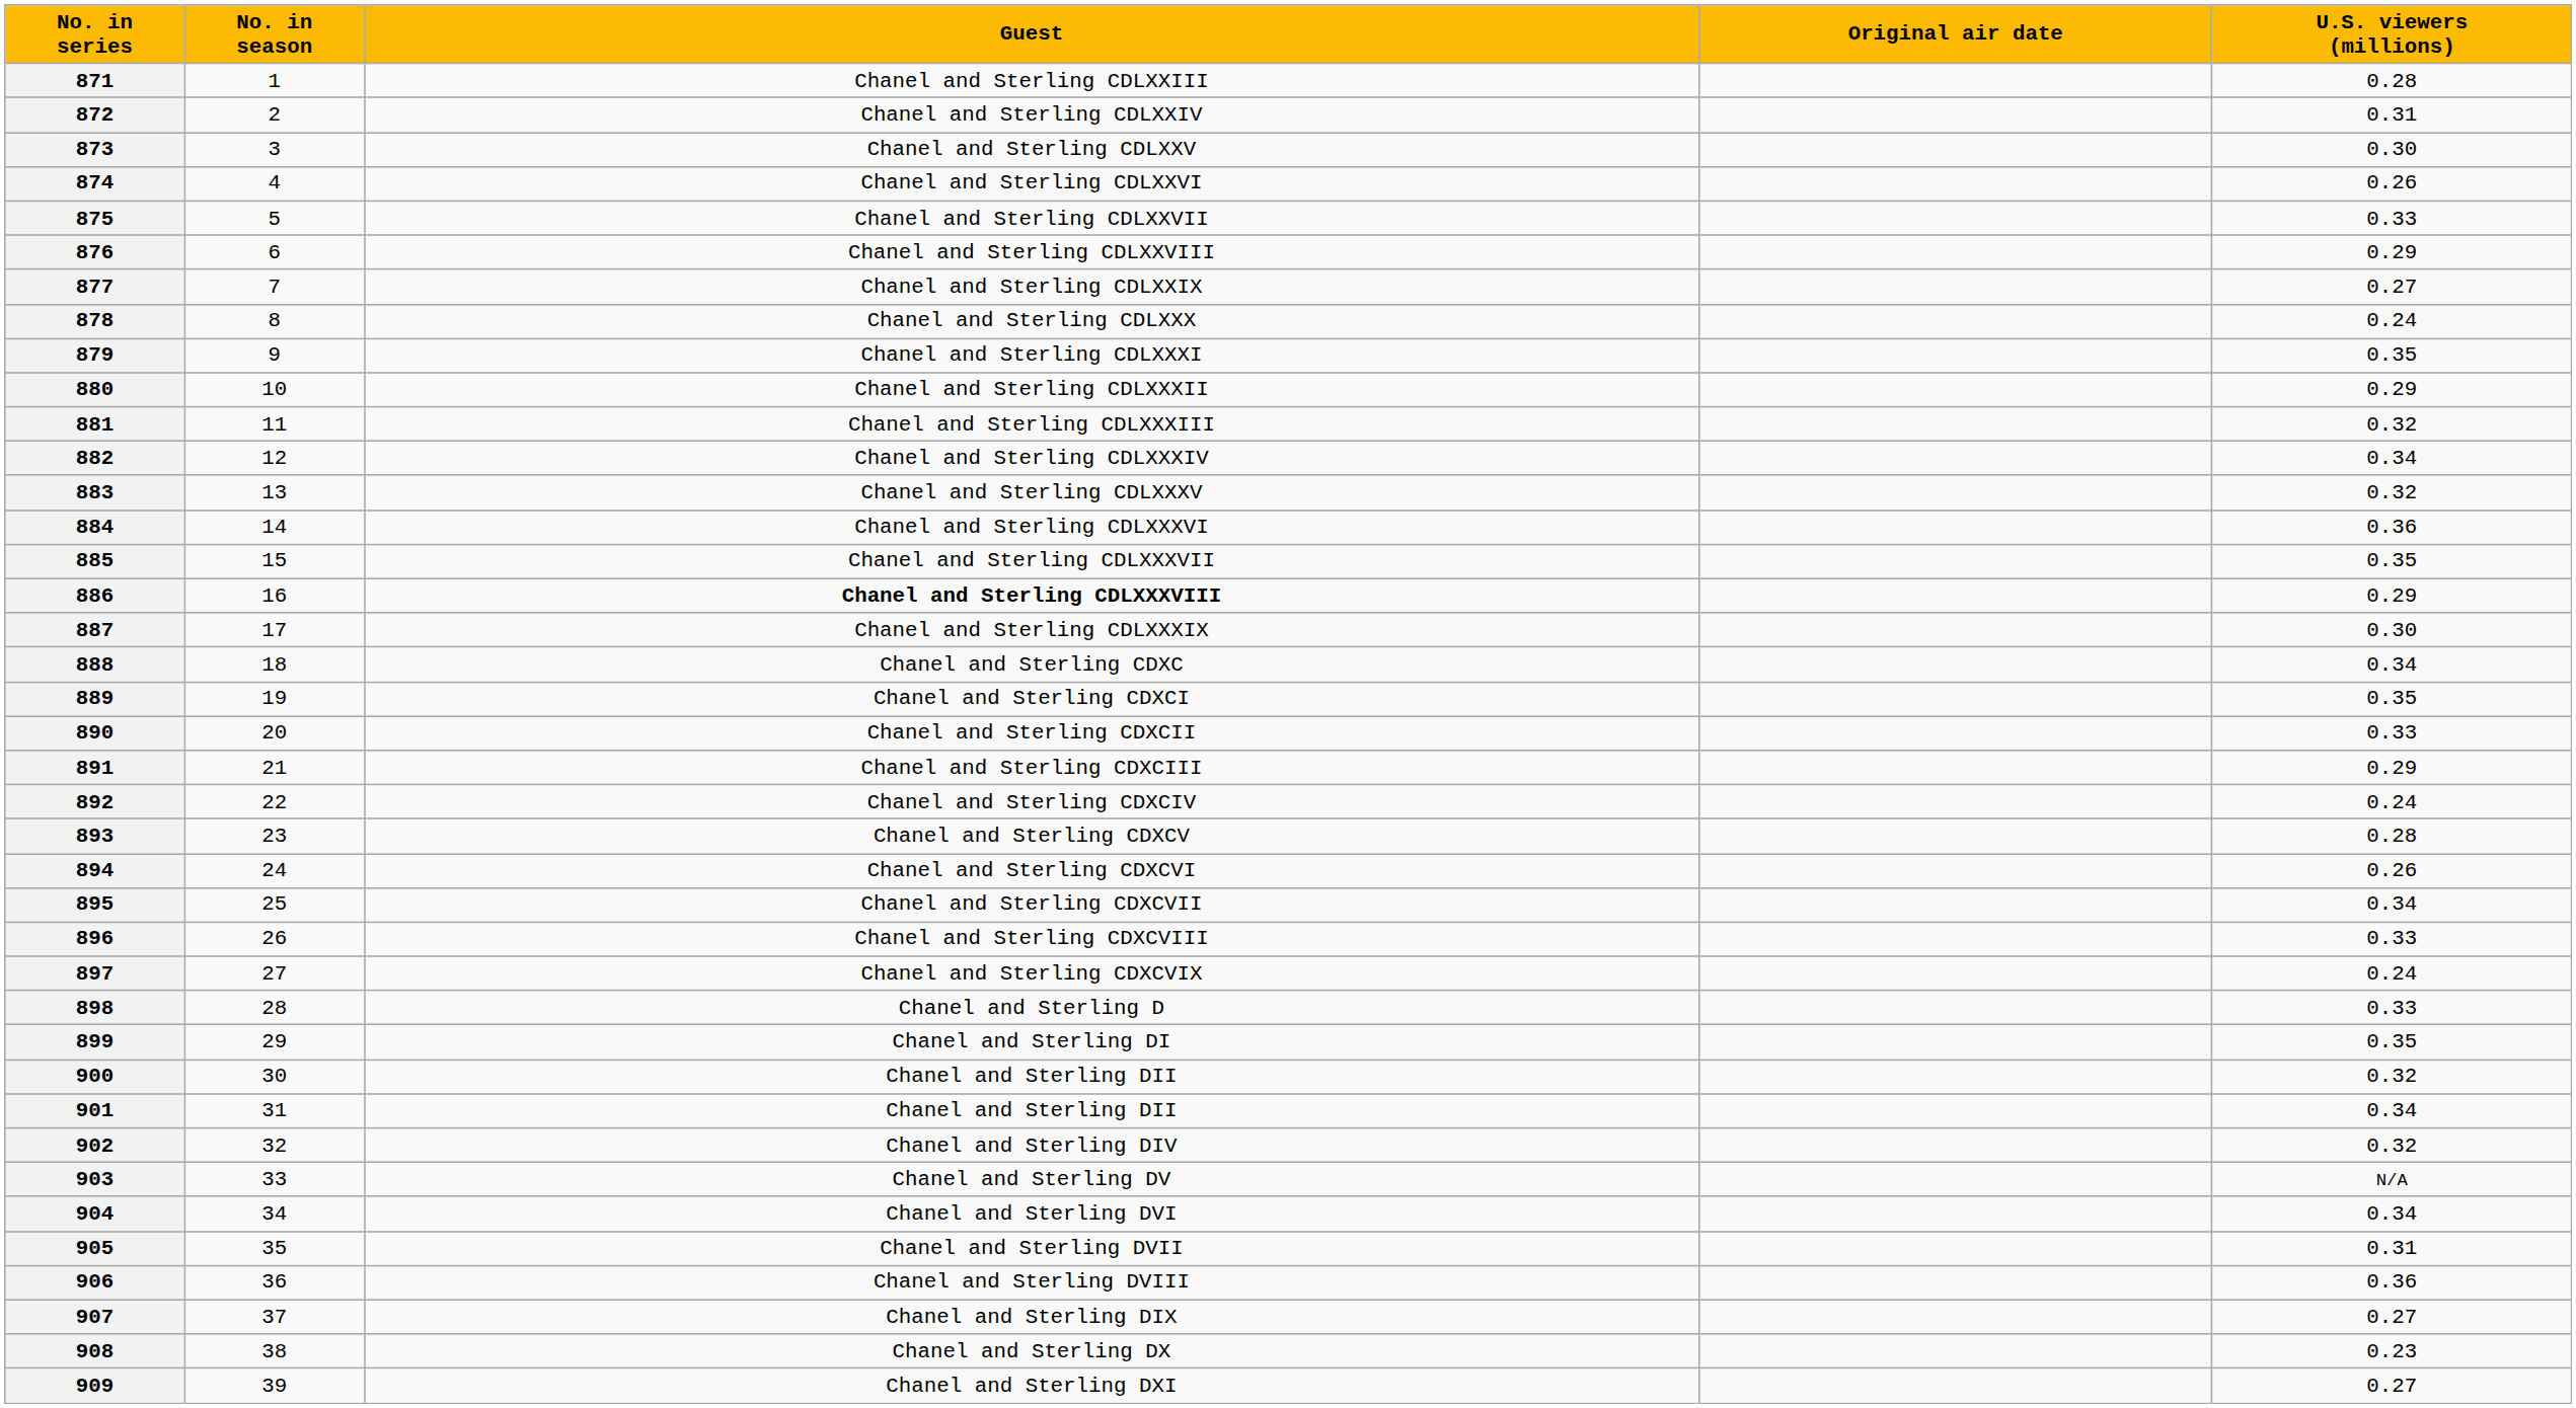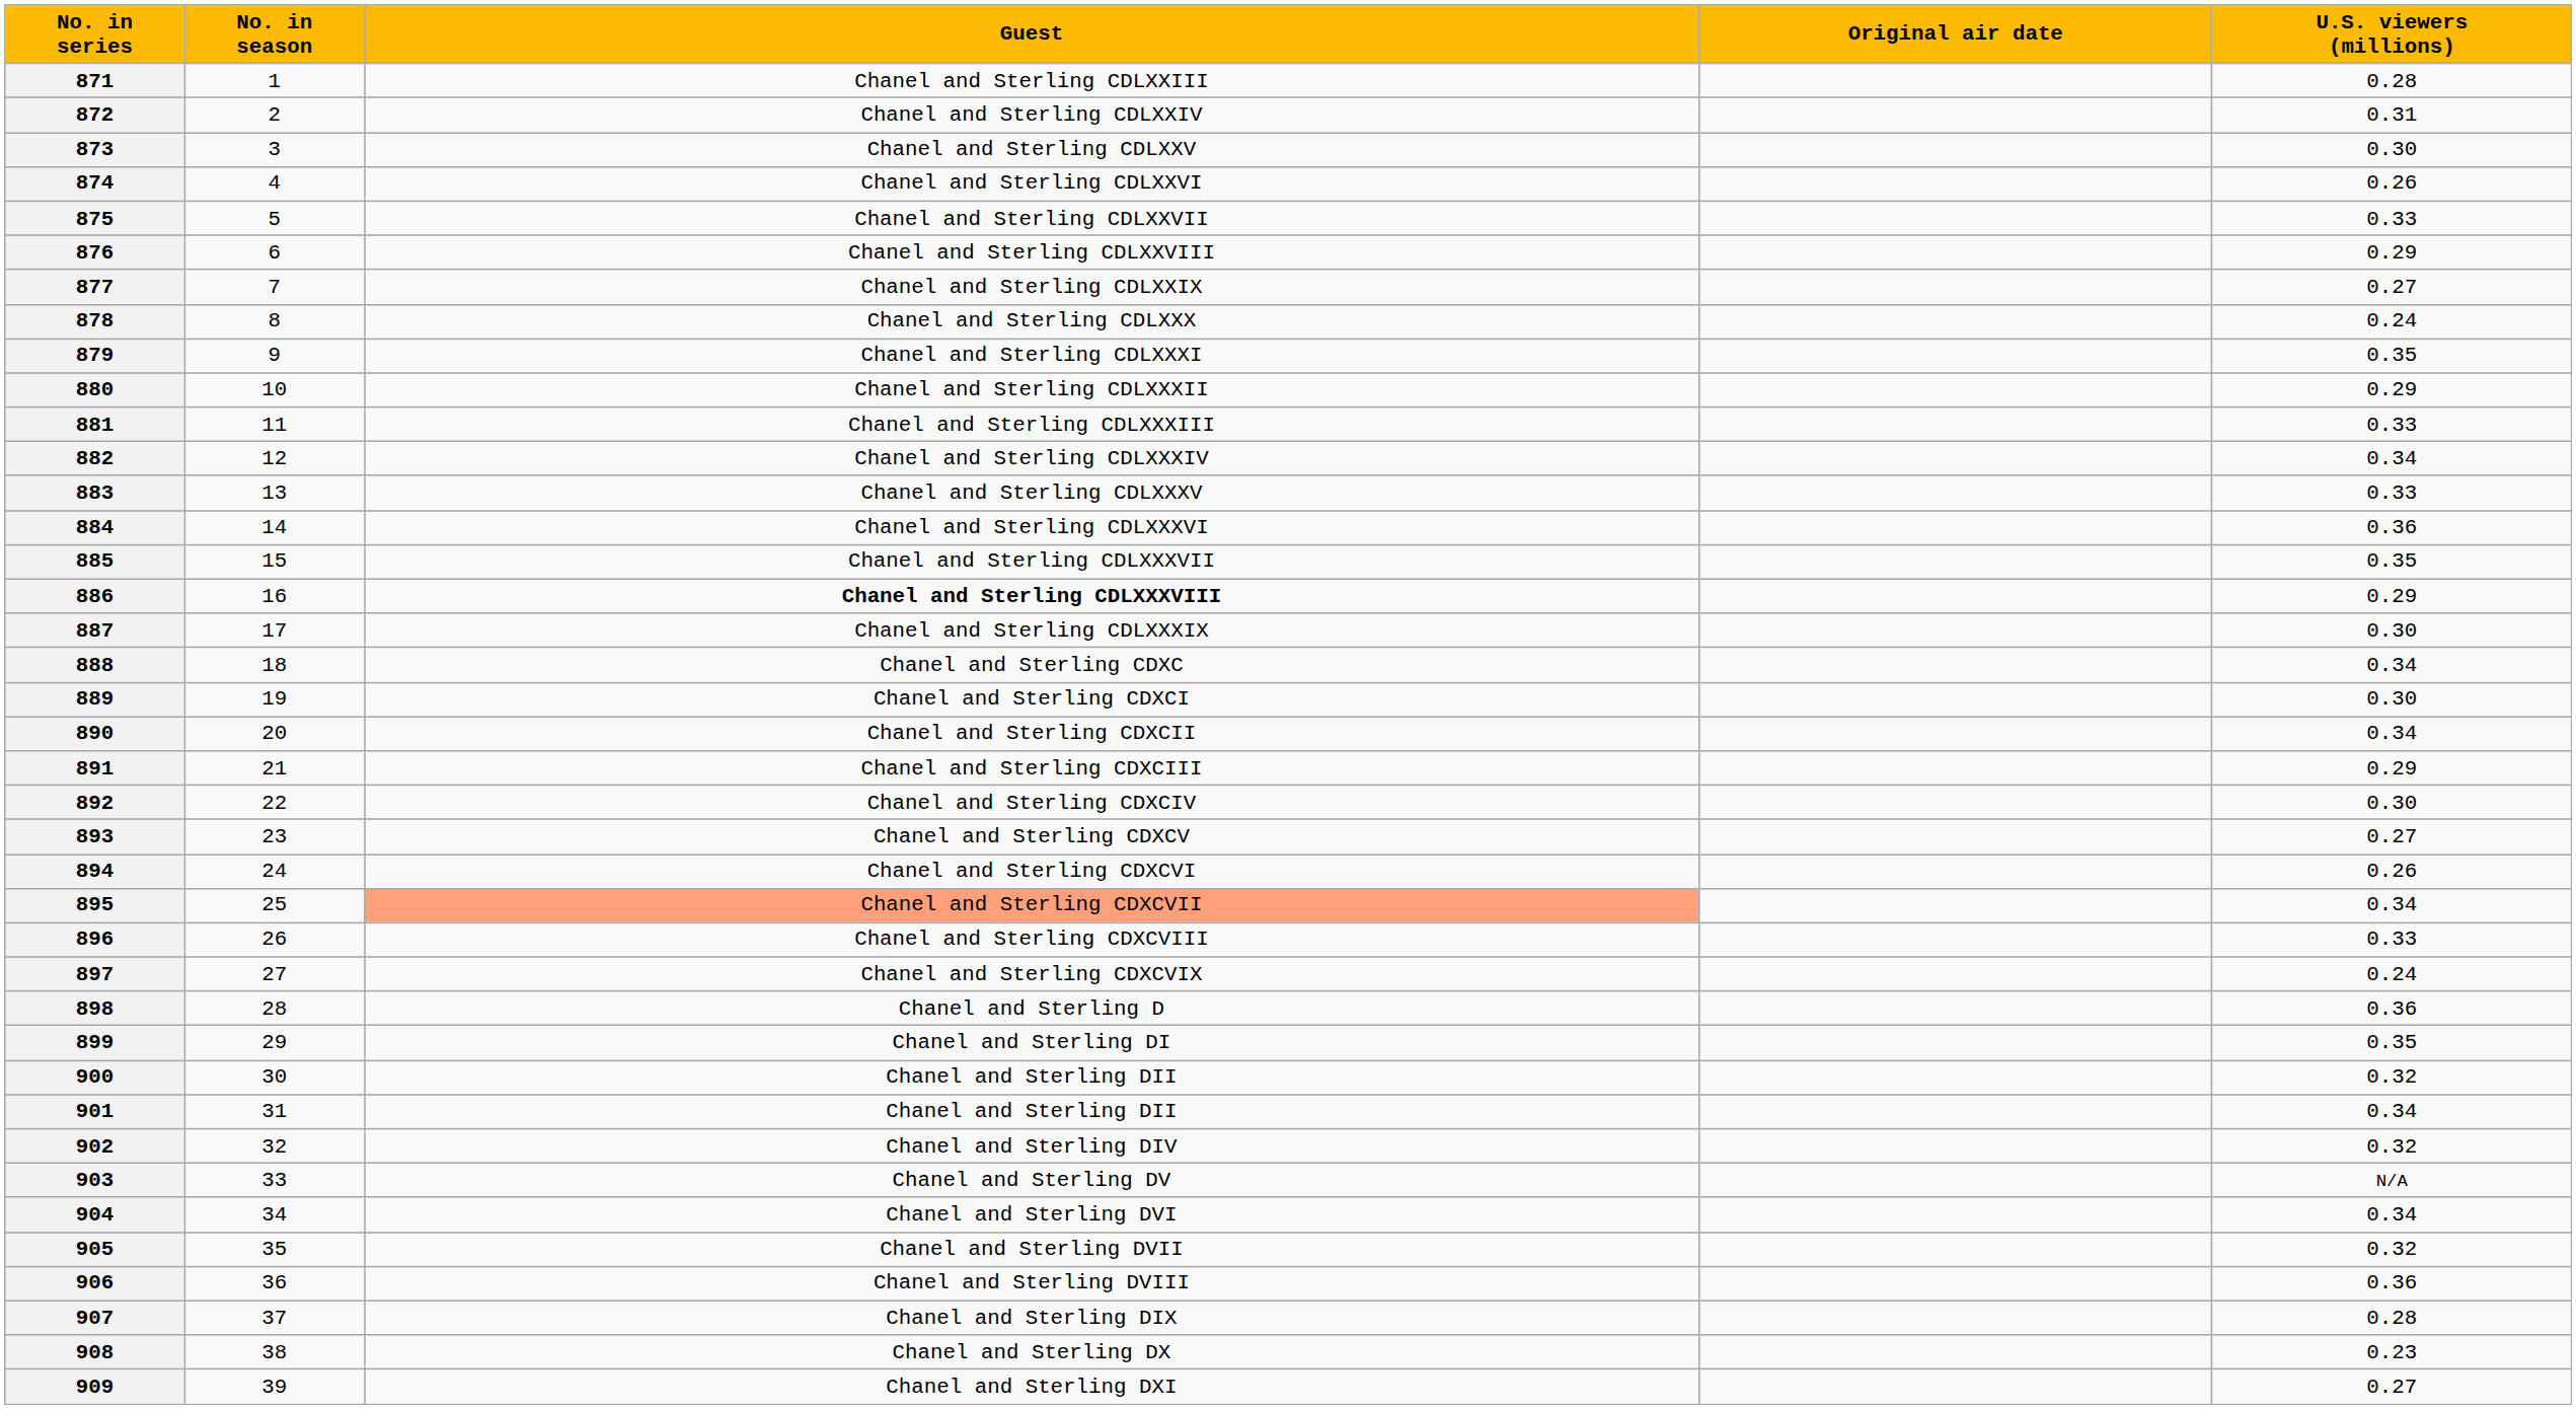881 | U.S. viewers (millions): 0.32 -> 0.33
883 | U.S. viewers (millions): 0.32 -> 0.33
889 | U.S. viewers (millions): 0.35 -> 0.30
890 | U.S. viewers (millions): 0.33 -> 0.34
892 | U.S. viewers (millions): 0.24 -> 0.30
893 | U.S. viewers (millions): 0.28 -> 0.27
895 | Guest: no background -> lightsalmon background
898 | U.S. viewers (millions): 0.33 -> 0.36
905 | U.S. viewers (millions): 0.31 -> 0.32
907 | U.S. viewers (millions): 0.27 -> 0.28
